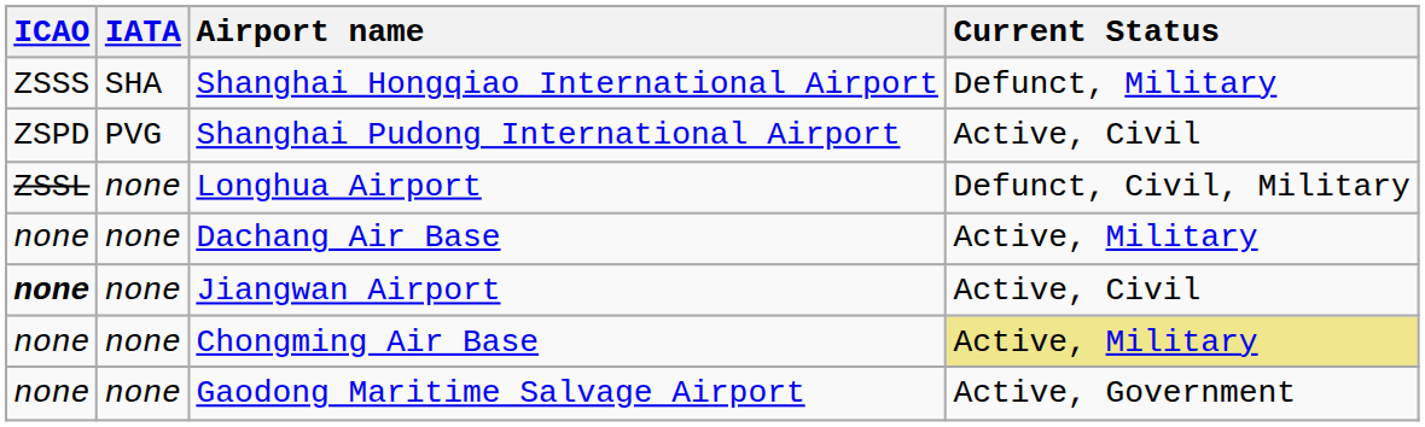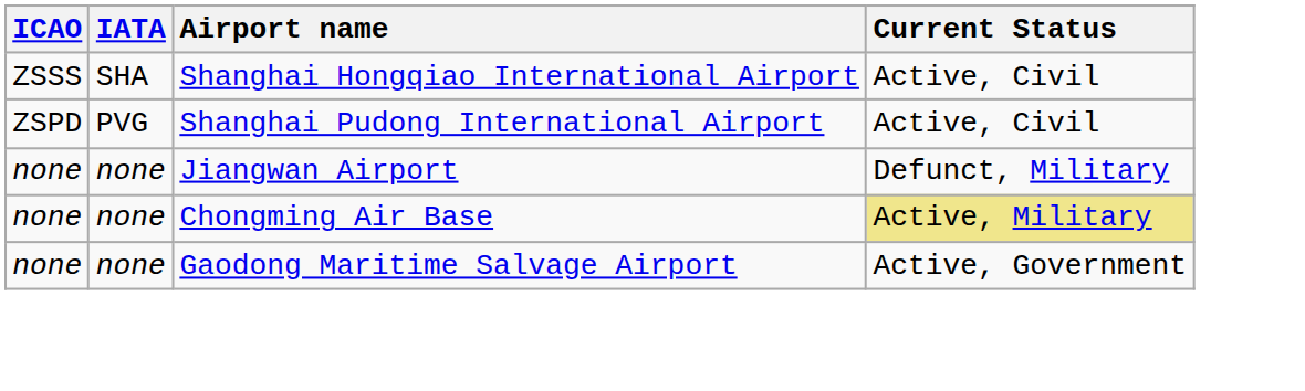Shanghai Hongqiao International Airport | Current Status: Defunct, Military -> Active, Civil
- row: ZSSL | none | Longhua Airport | Defunct, Civil, Military
- row: none | none | Dachang Air Base | Active, Military
Jiangwan Airport | ICAO: bold -> normal
Jiangwan Airport | Current Status: Active, Civil -> Defunct, Military
